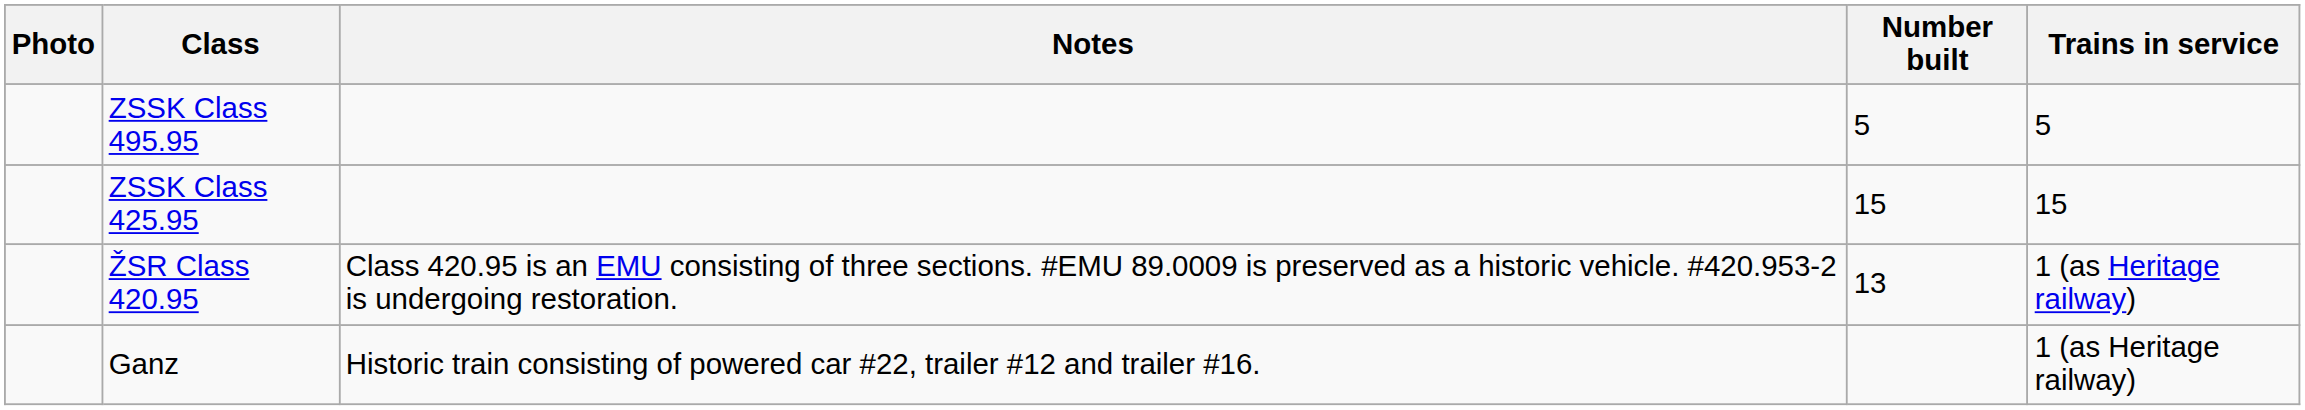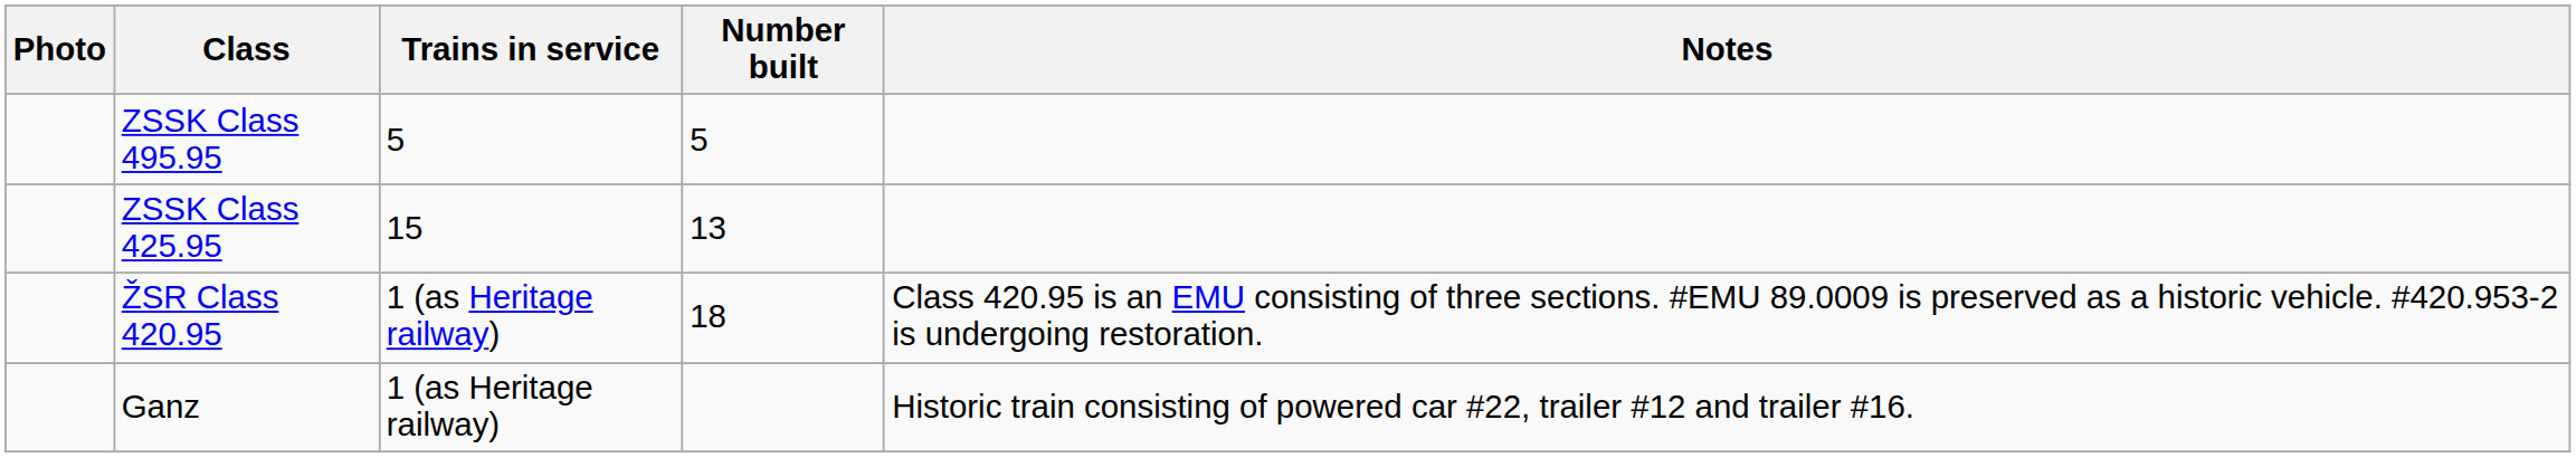columns swapped: Trains in service <-> Notes
ZSSK Class 425.95 | Number built: 15 -> 13
ŽSR Class 420.95 | Number built: 13 -> 18
